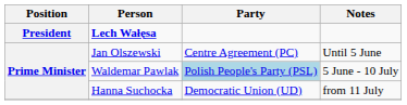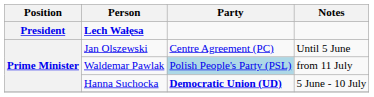Waldemar Pawlak | Notes: 5 June - 10 July -> from 11 July
Hanna Suchocka | Party: normal -> bold
Hanna Suchocka | Notes: from 11 July -> 5 June - 10 July
